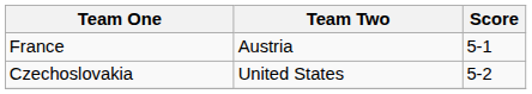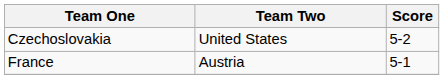rows swapped: Czechoslovakia <-> France
